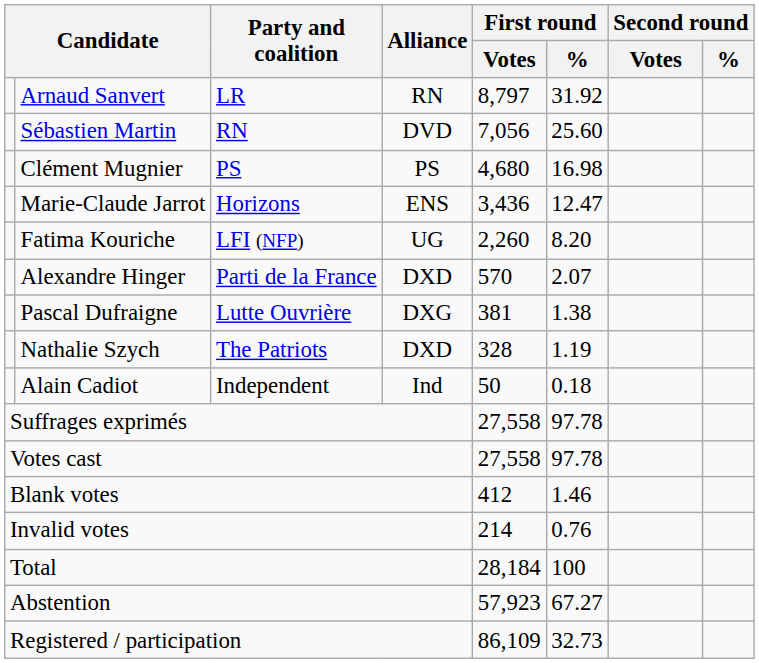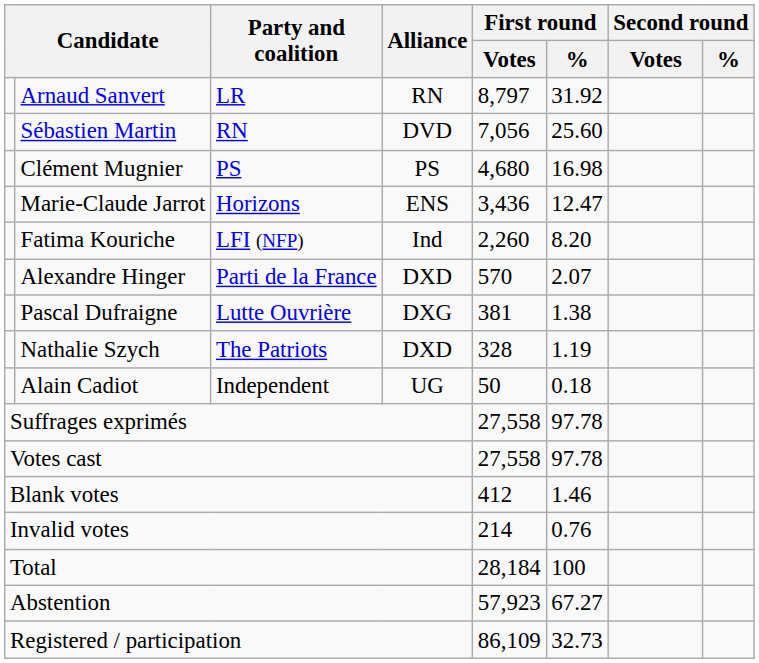Fatima Kouriche | Alliance: UG -> Ind
Alain Cadiot | Alliance: Ind -> UG
